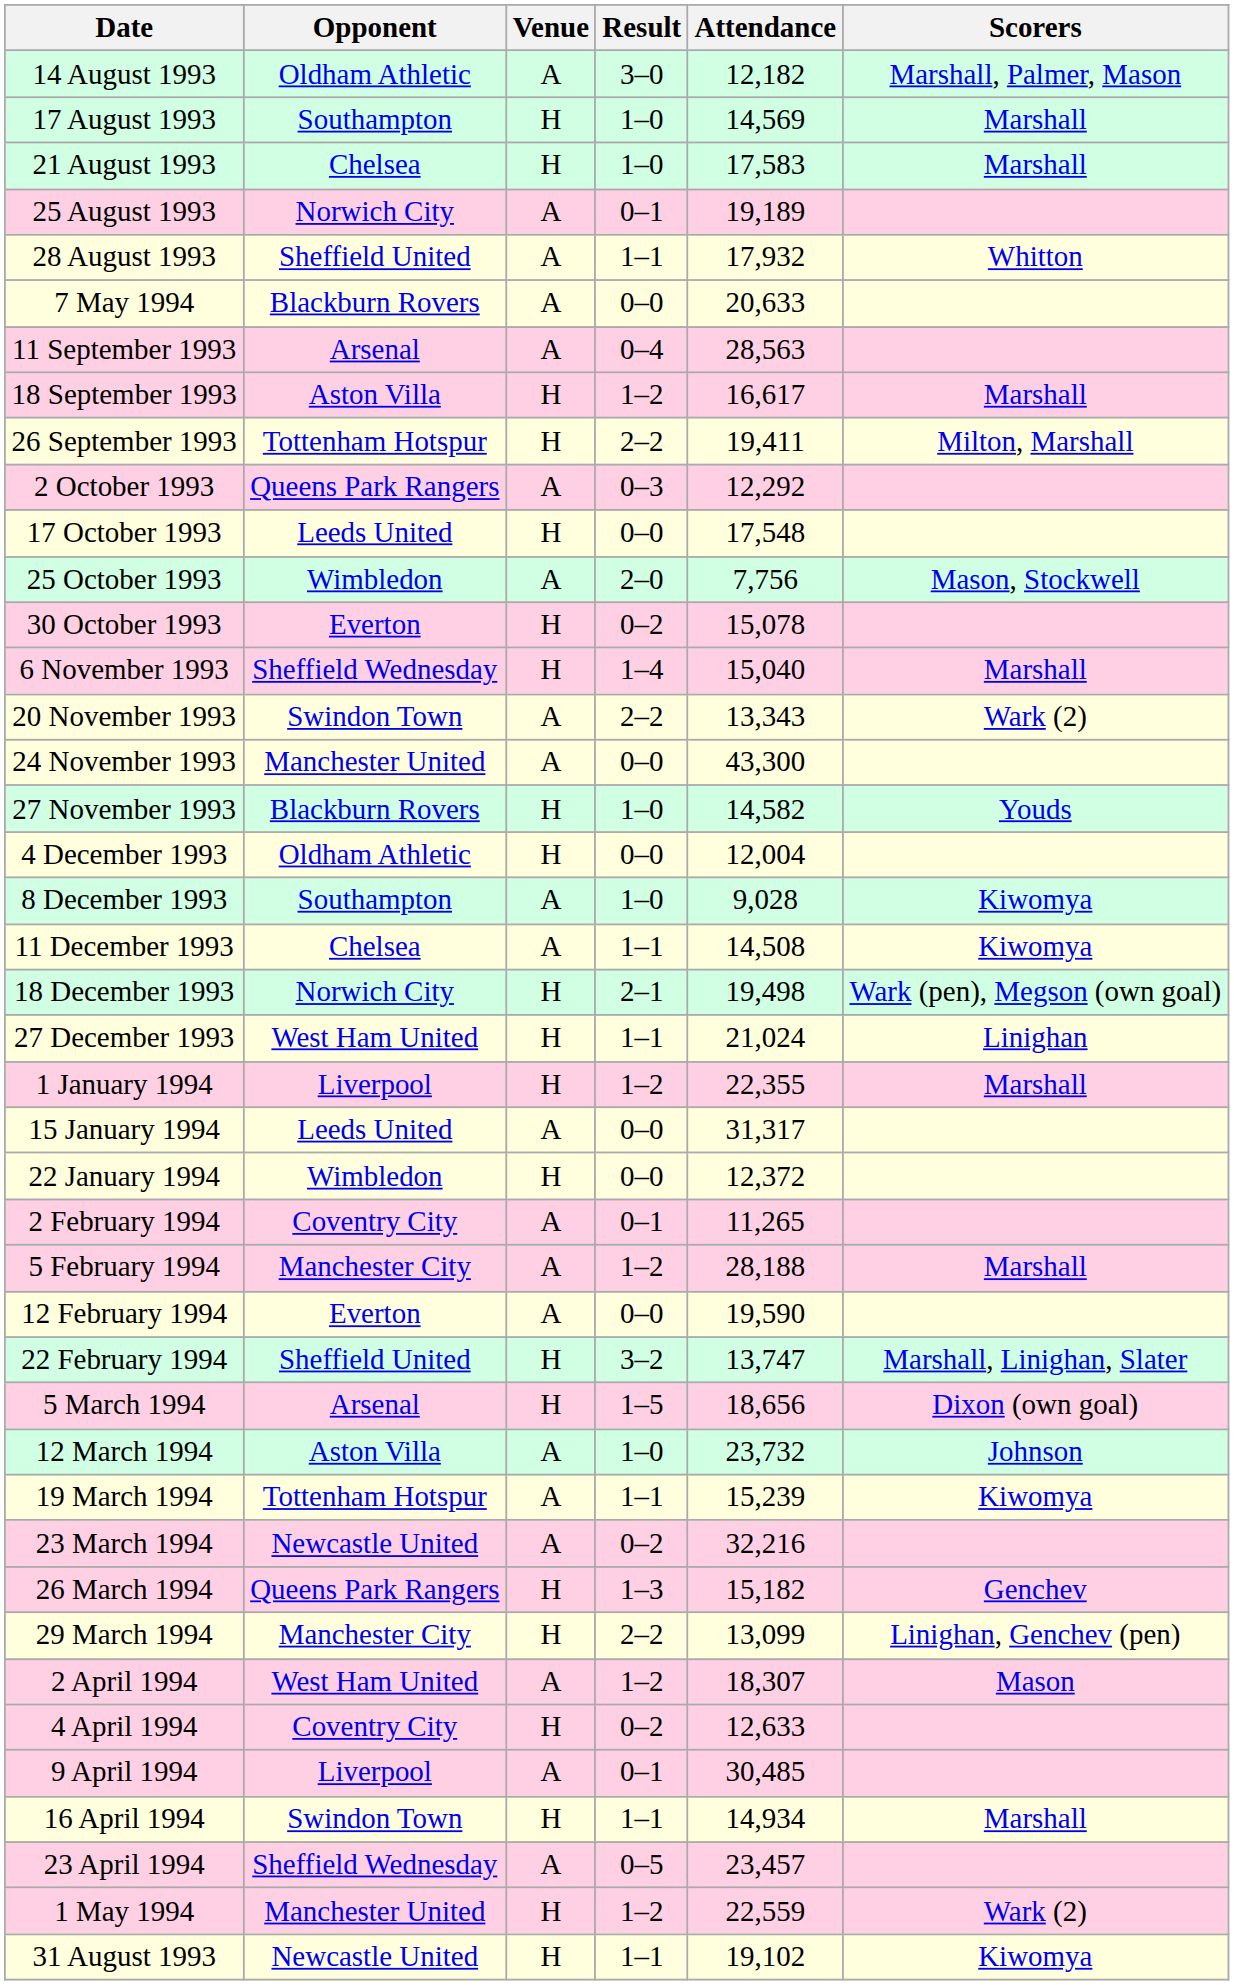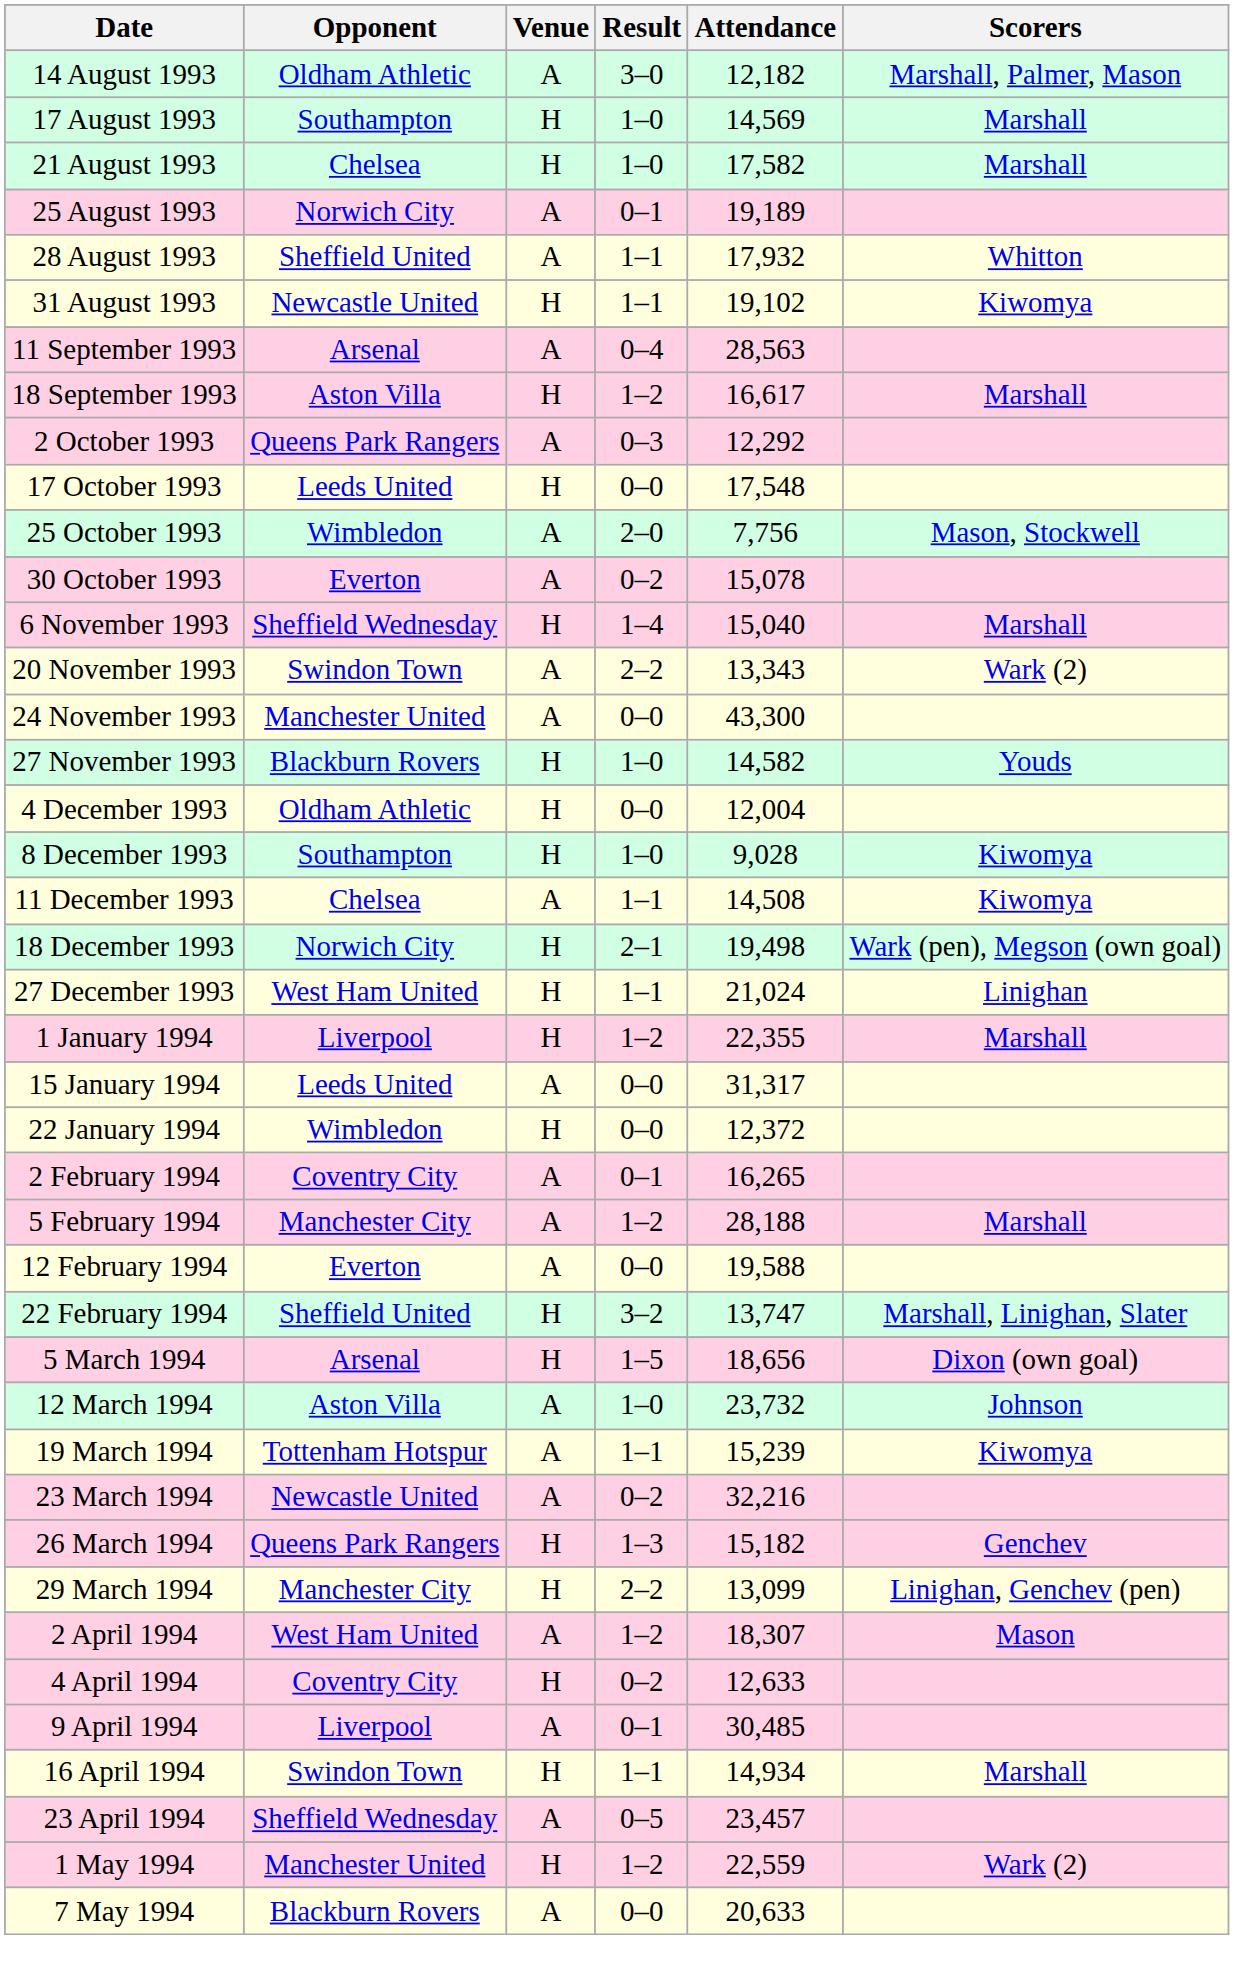21 August 1993 | Attendance: 17,583 -> 17,582
rows swapped: 31 August 1993 <-> 7 May 1994
- row: 26 September 1993 | Tottenham Hotspur | H | 2–2 | 19,411 | Milton, Marshall
30 October 1993 | Venue: H -> A
8 December 1993 | Venue: A -> H
2 February 1994 | Attendance: 11,265 -> 16,265
12 February 1994 | Attendance: 19,590 -> 19,588
